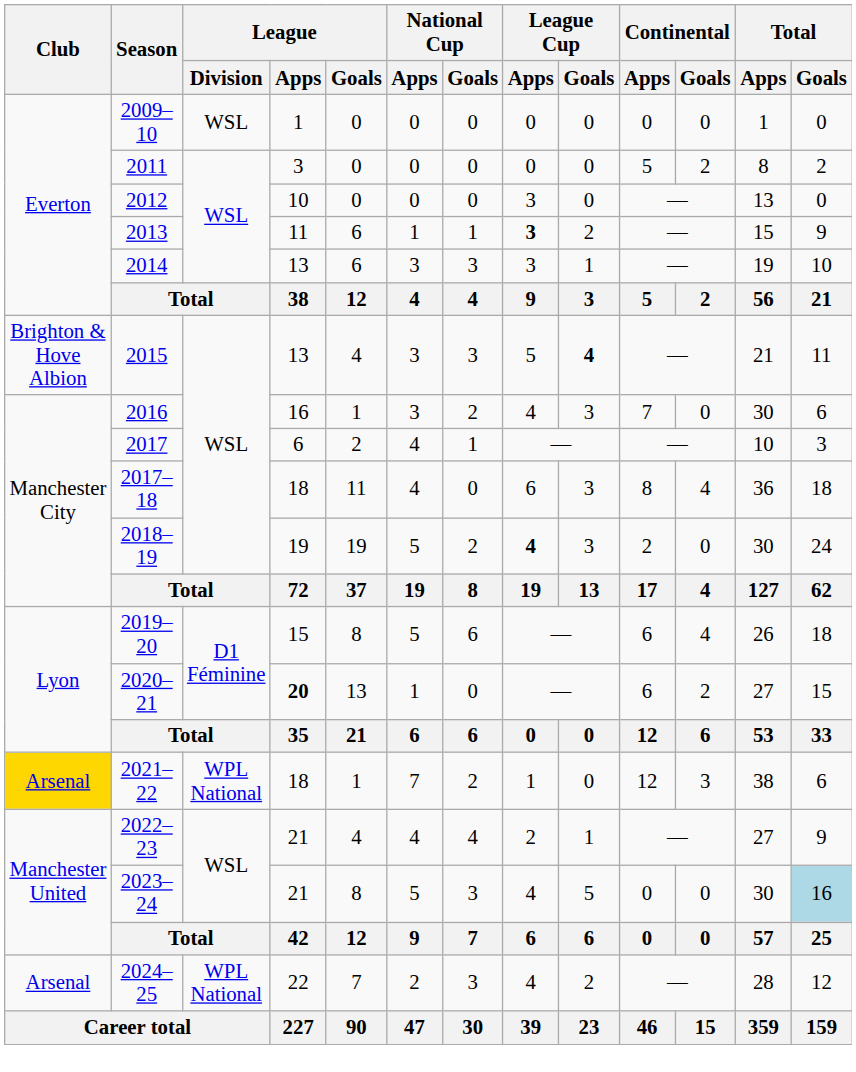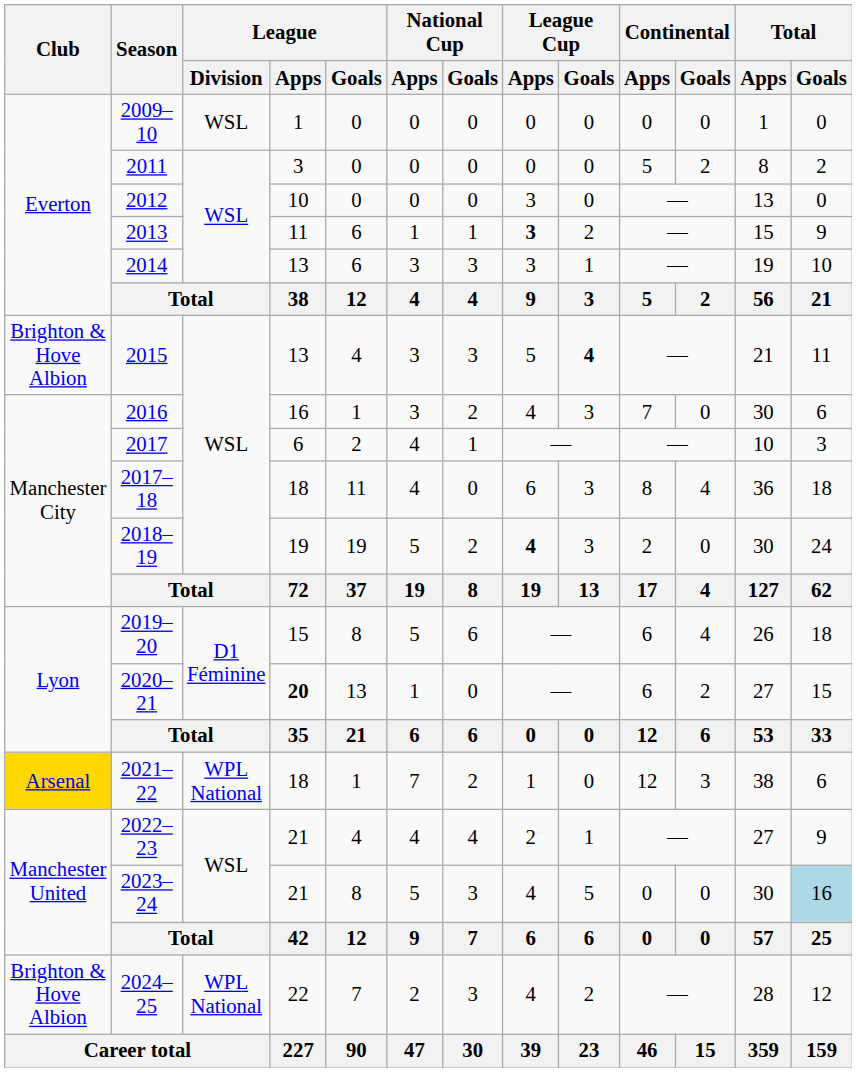2024–25 | Club: Arsenal -> Brighton & Hove Albion
